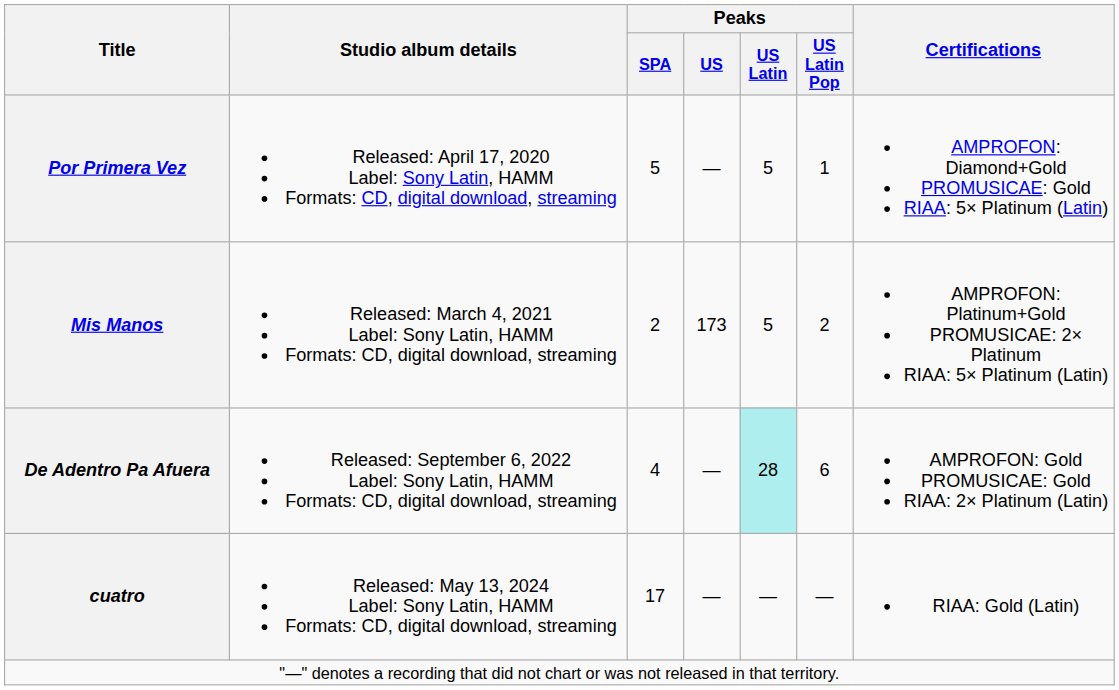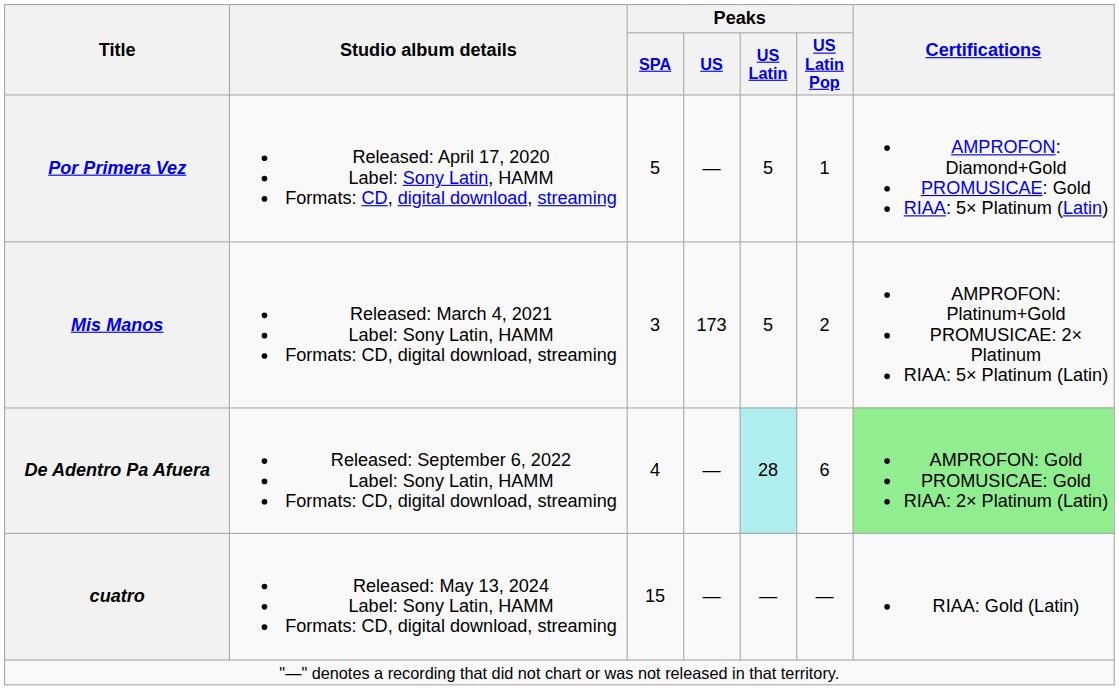Mis Manos | Peaks / SPA: 2 -> 3
De Adentro Pa Afuera | Certifications: no background -> lightgreen background
cuatro | Peaks / SPA: 17 -> 15
